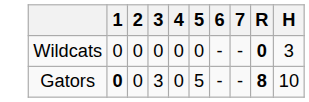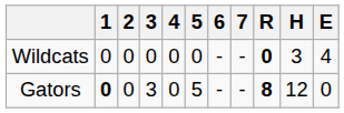+ column: E | 4 | 0
Gators | H: 10 -> 12
